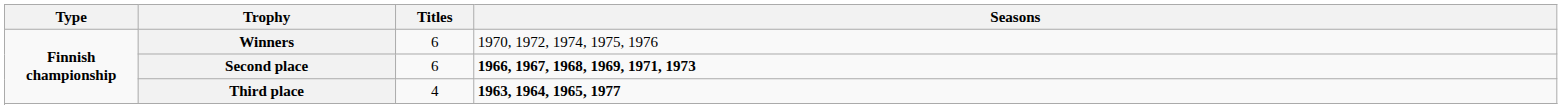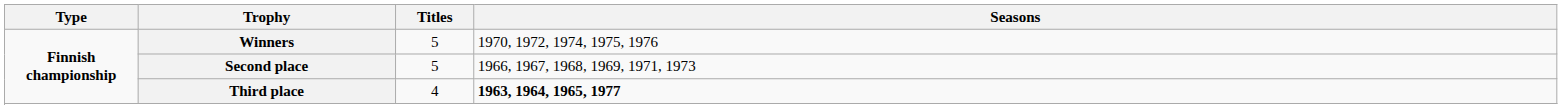Winners | Titles: 6 -> 5
Second place | Titles: 6 -> 5
Second place | Seasons: bold -> normal
